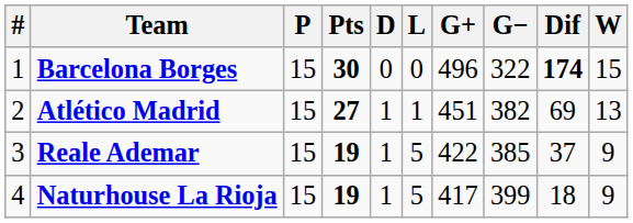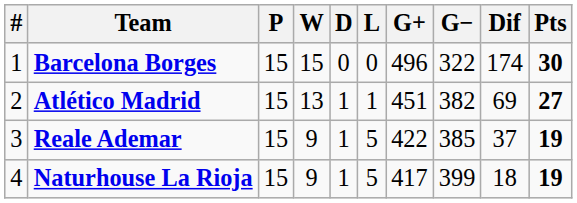columns swapped: W <-> Pts
Barcelona Borges | Dif: bold -> normal
